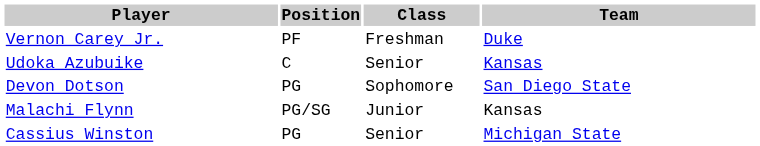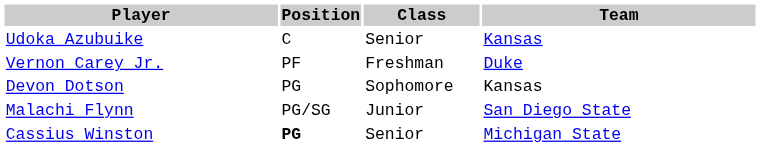rows swapped: Udoka Azubuike <-> Vernon Carey Jr.
Devon Dotson | Team: San Diego State -> Kansas
Malachi Flynn | Team: Kansas -> San Diego State
Cassius Winston | Position: normal -> bold
